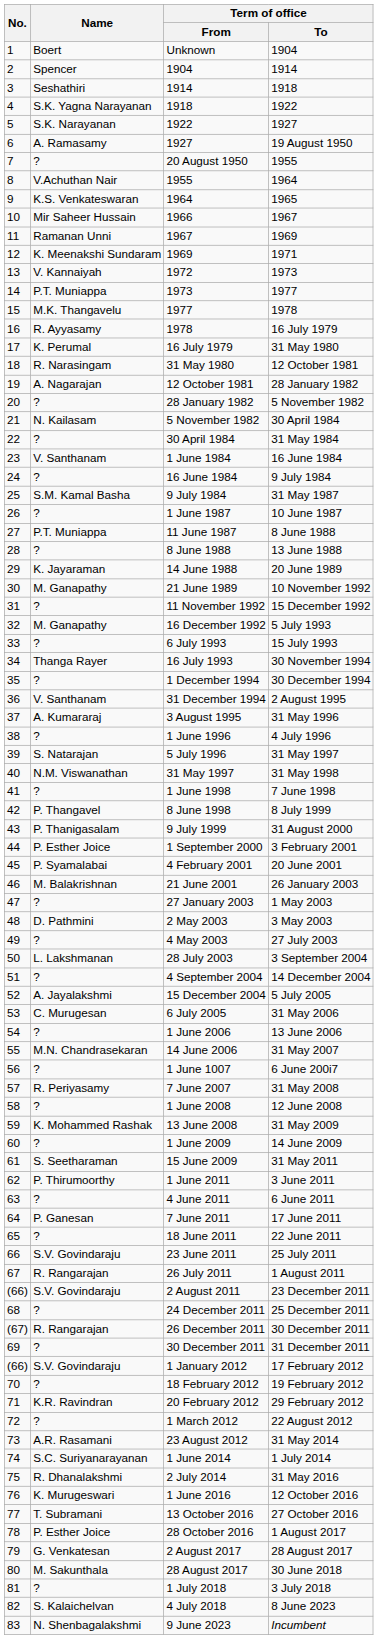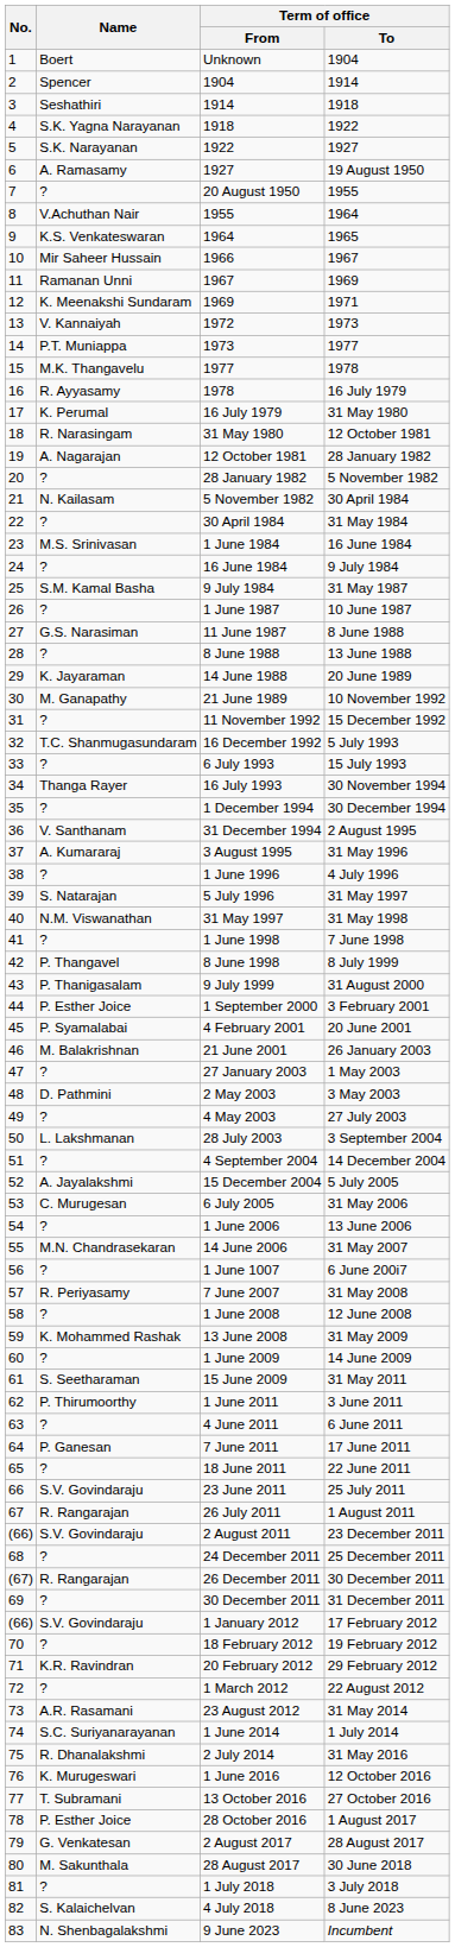1 June 1984 | Name: V. Santhanam -> M.S. Srinivasan
11 June 1987 | Name: P.T. Muniappa -> G.S. Narasiman
16 December 1992 | Name: M. Ganapathy -> T.C. Shanmugasundaram
